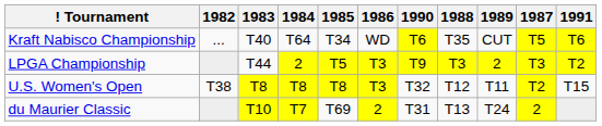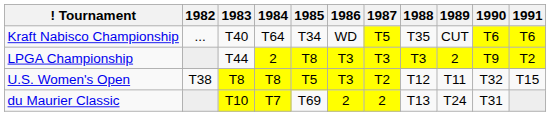columns swapped: 1987 <-> 1990
LPGA Championship | 1985: T5 -> T8
U.S. Women's Open | 1985: T8 -> T5
